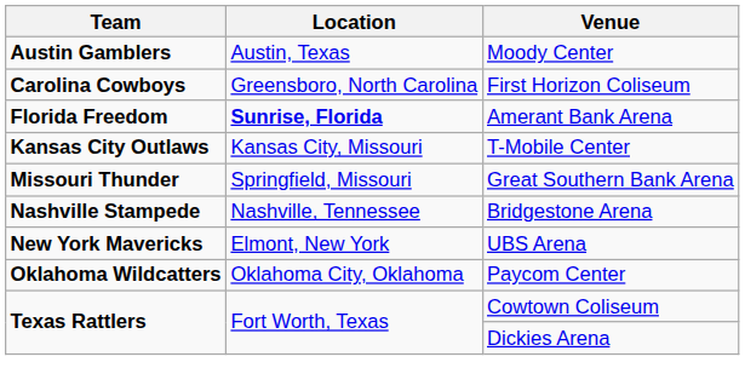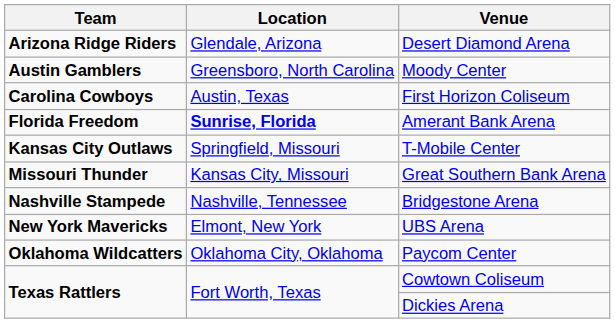+ row: Arizona Ridge Riders | Glendale, Arizona | Desert Diamond Arena
Moody Center | Location: Austin, Texas -> Greensboro, North Carolina
First Horizon Coliseum | Location: Greensboro, North Carolina -> Austin, Texas
T-Mobile Center | Location: Kansas City, Missouri -> Springfield, Missouri
Great Southern Bank Arena | Location: Springfield, Missouri -> Kansas City, Missouri
